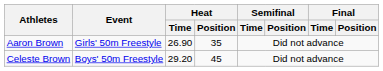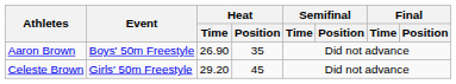Aaron Brown | Event: Girls' 50m Freestyle -> Boys' 50m Freestyle
Celeste Brown | Event: Boys' 50m Freestyle -> Girls' 50m Freestyle
